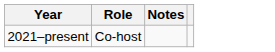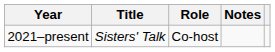+ column: Title | Sisters' Talk
